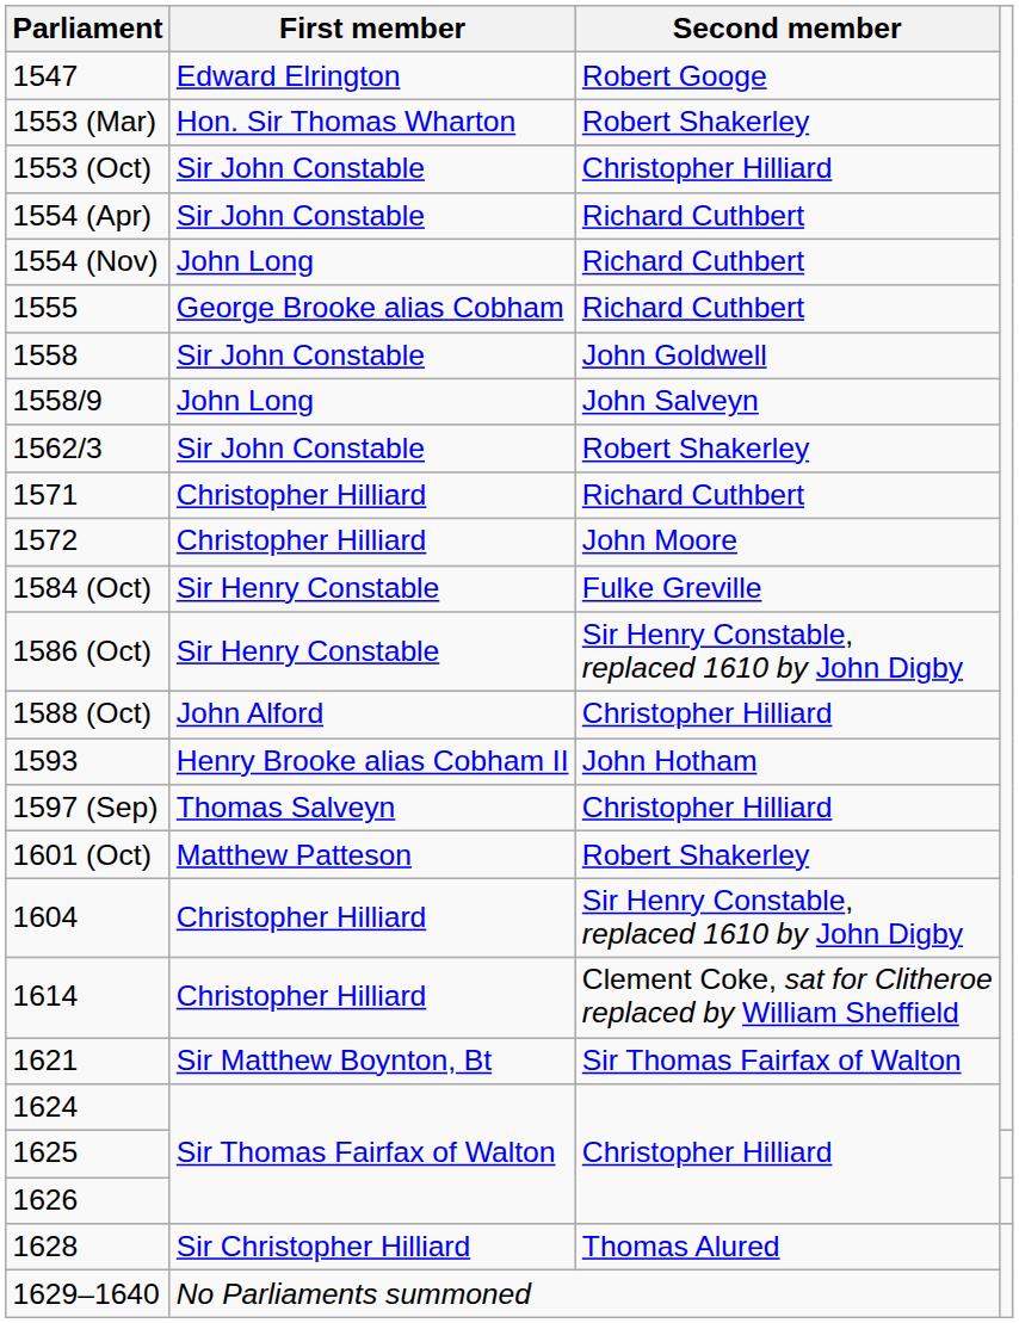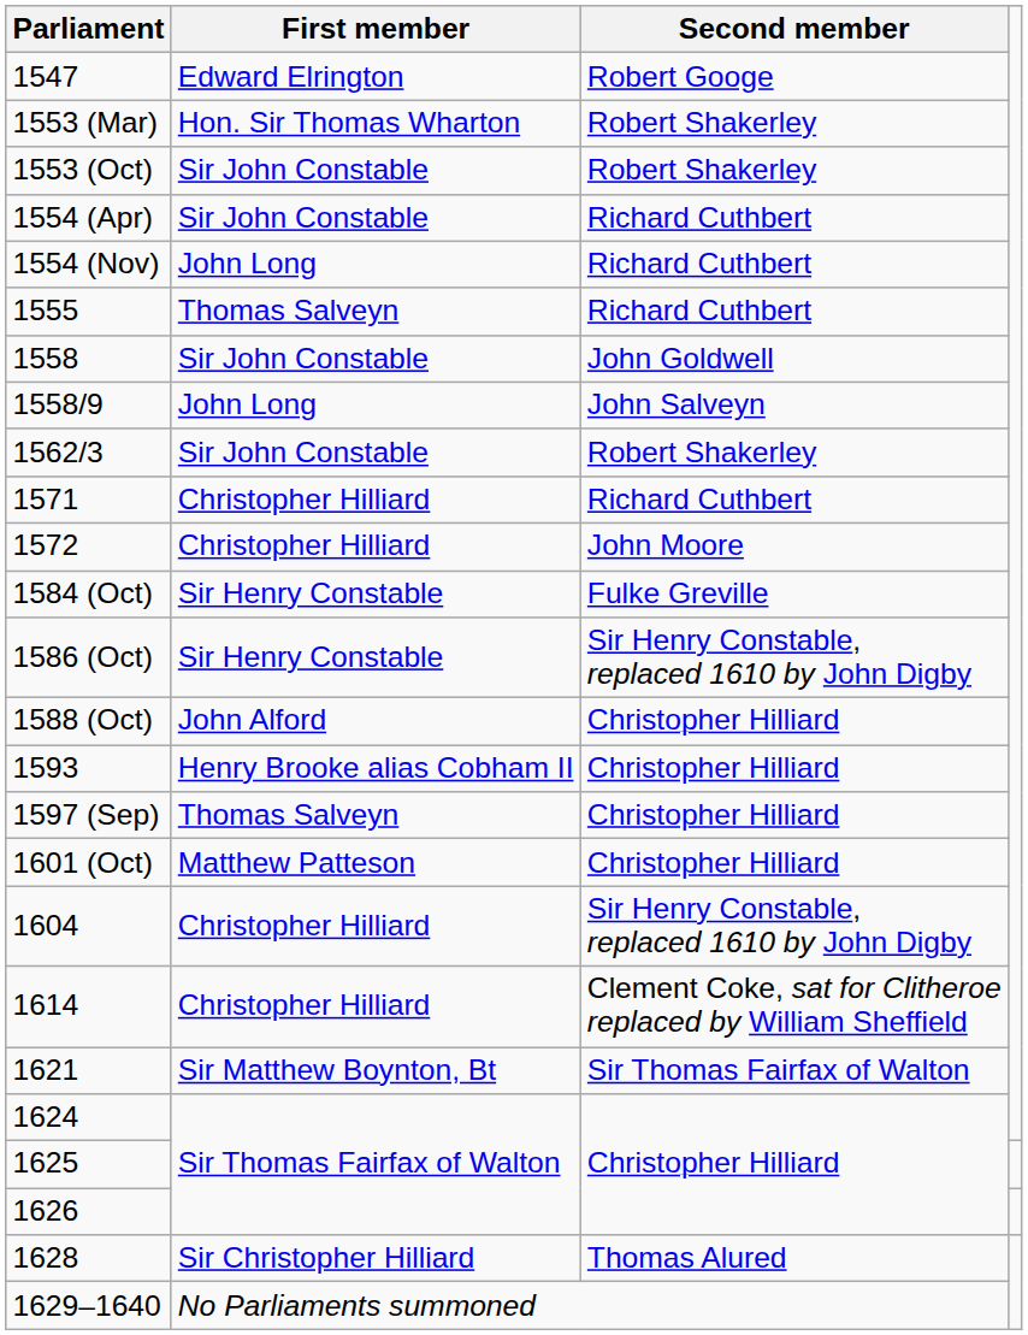1553 (Oct) | Second member: Christopher Hilliard -> Robert Shakerley
1555 | First member: George Brooke alias Cobham -> Thomas Salveyn
1593 | Second member: John Hotham -> Christopher Hilliard
1601 (Oct) | Second member: Robert Shakerley -> Christopher Hilliard
